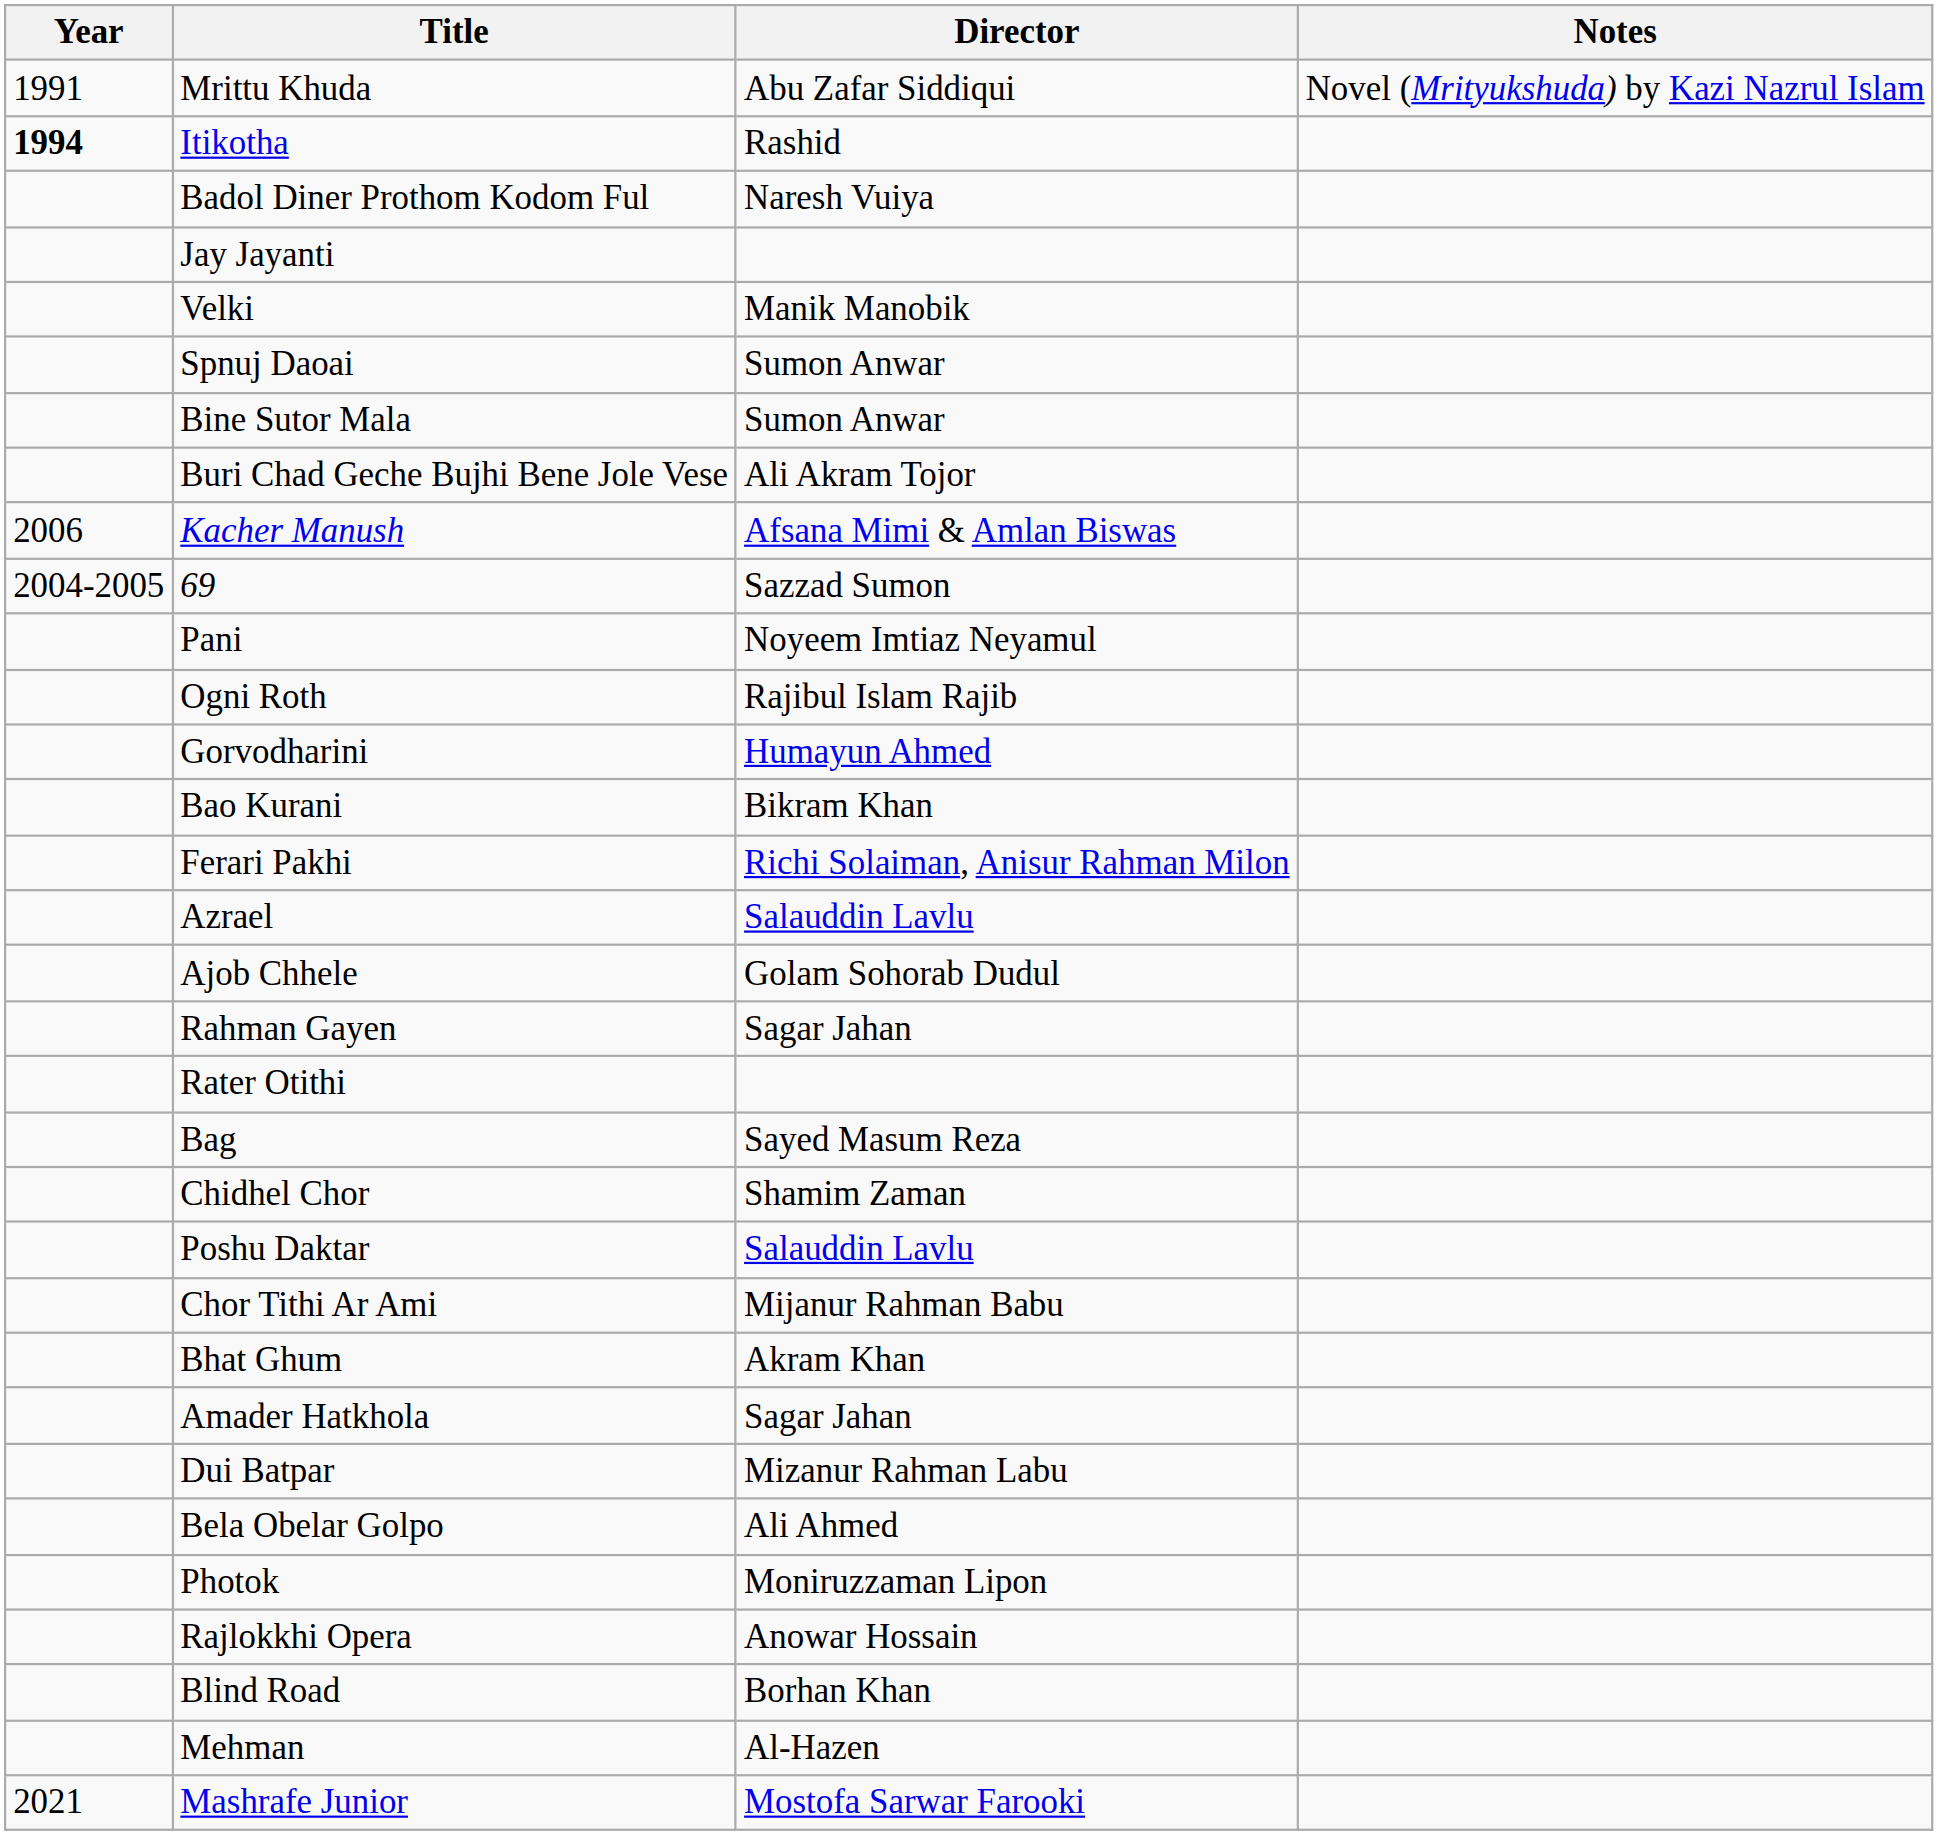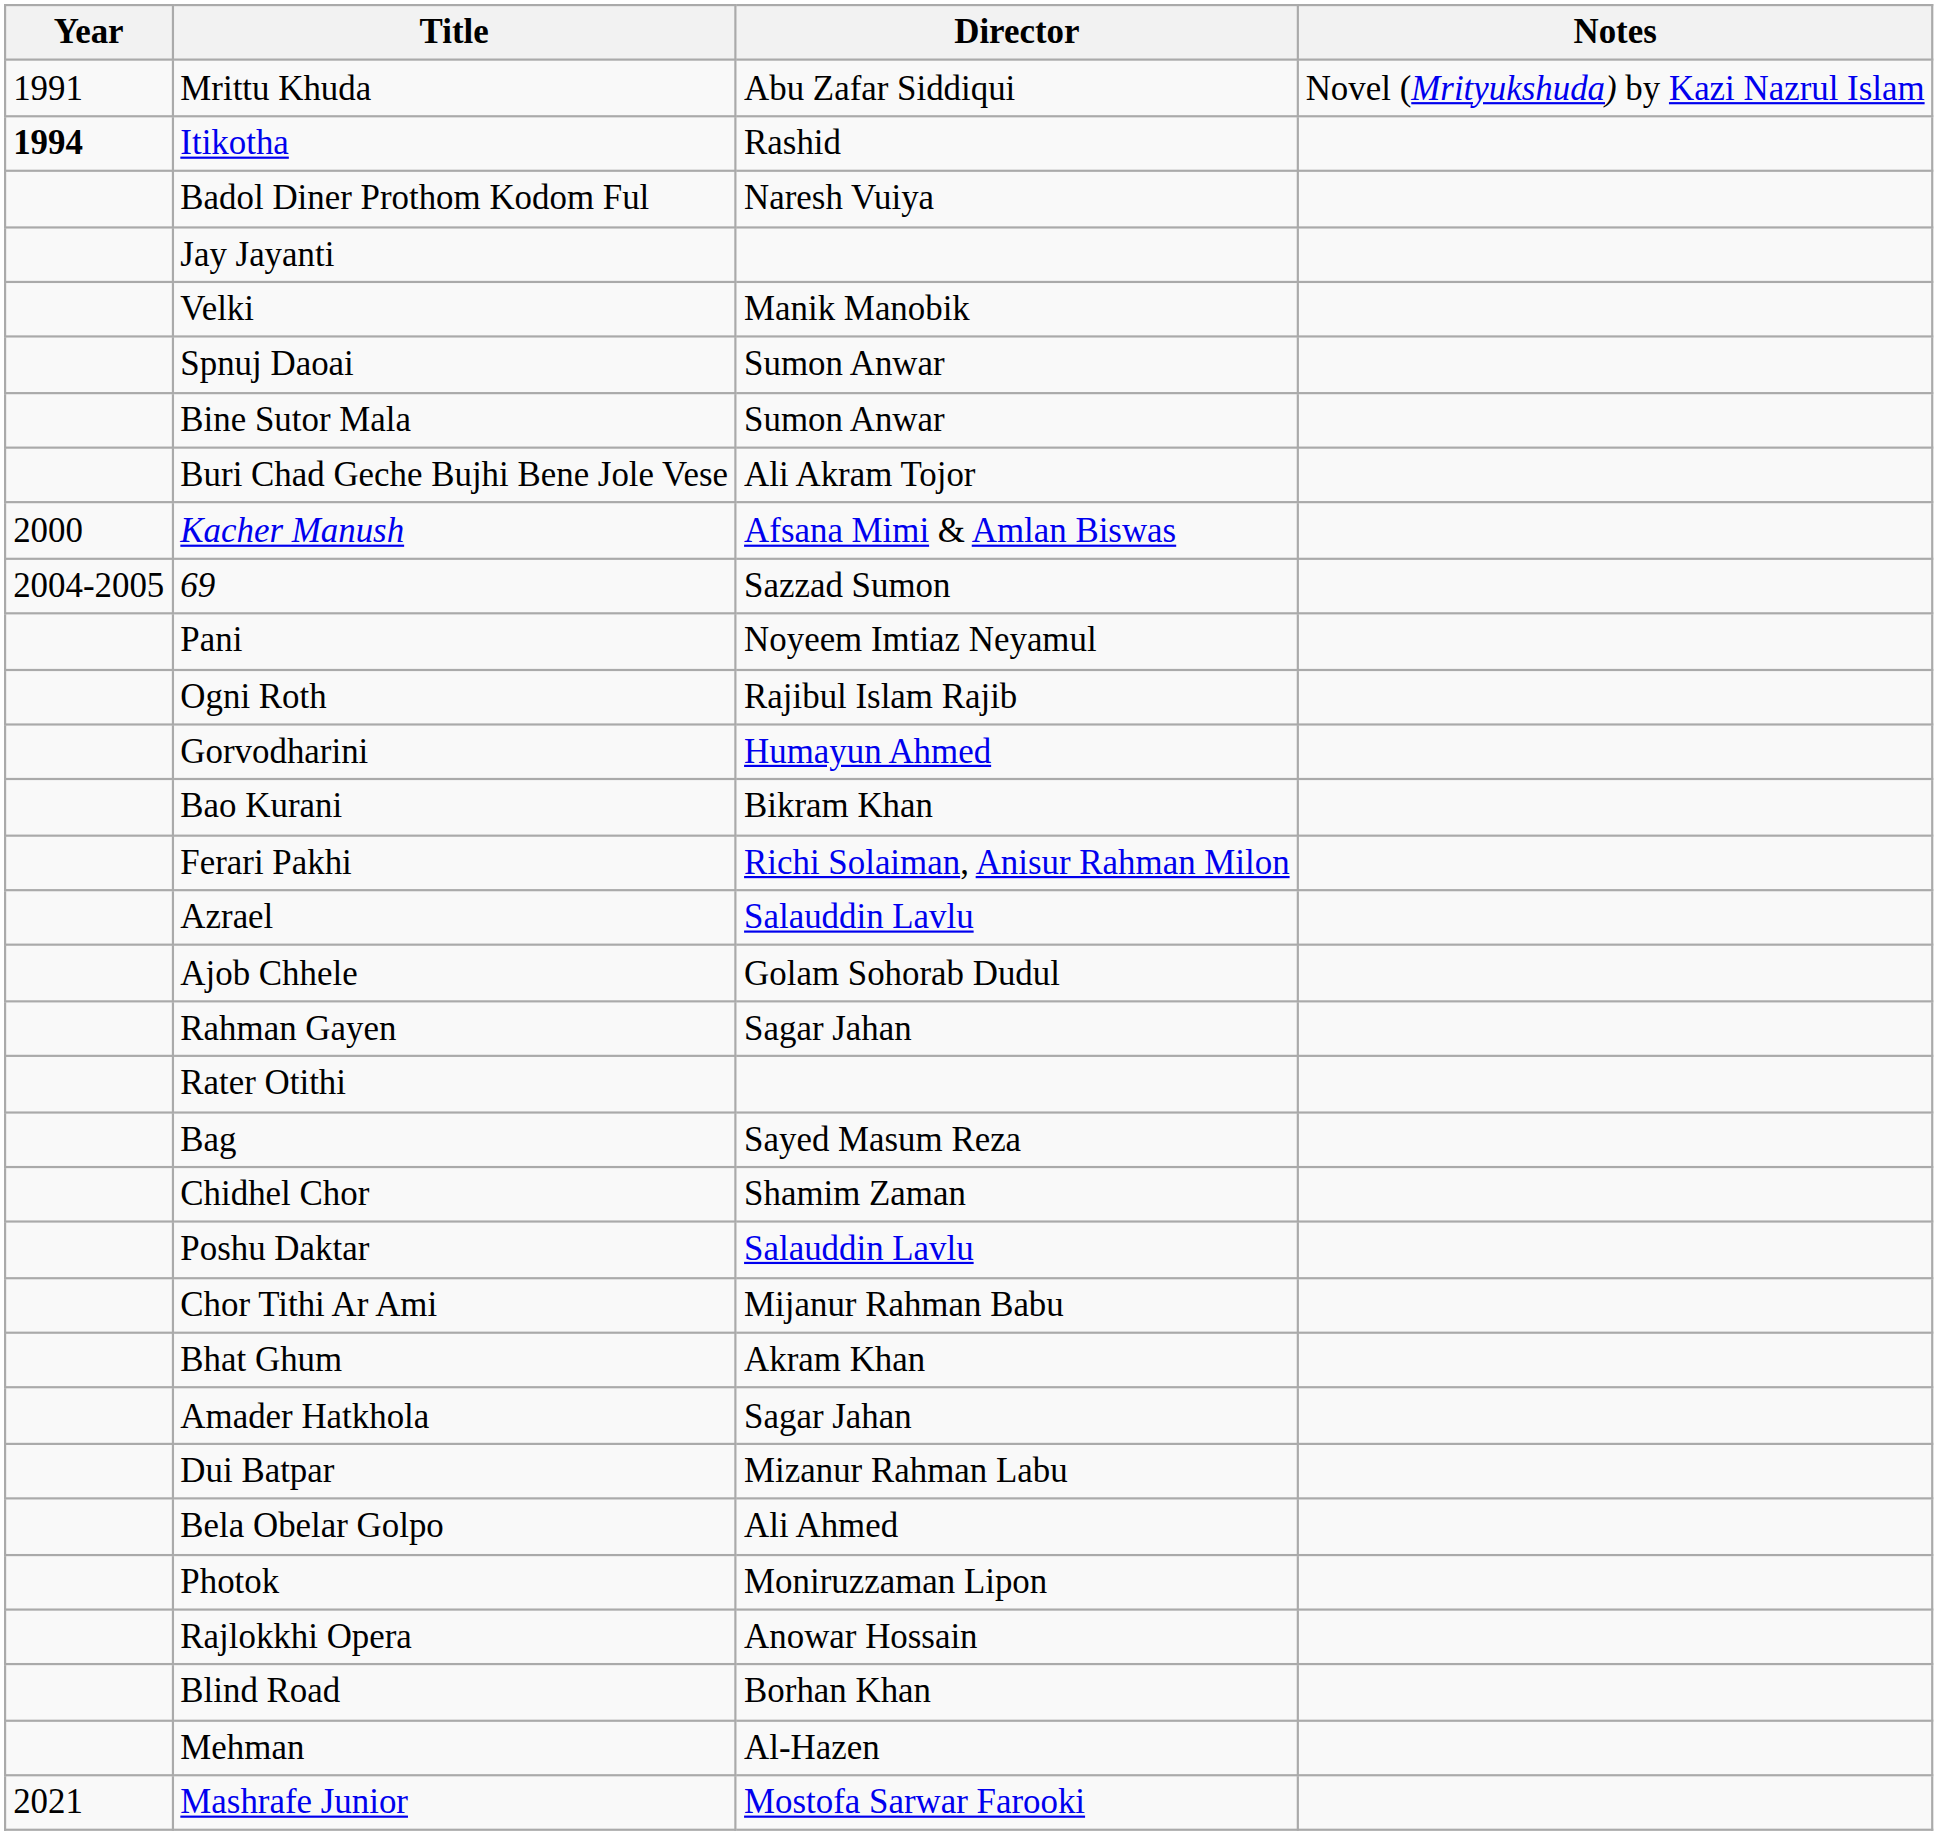Kacher Manush | Year: 2006 -> 2000
